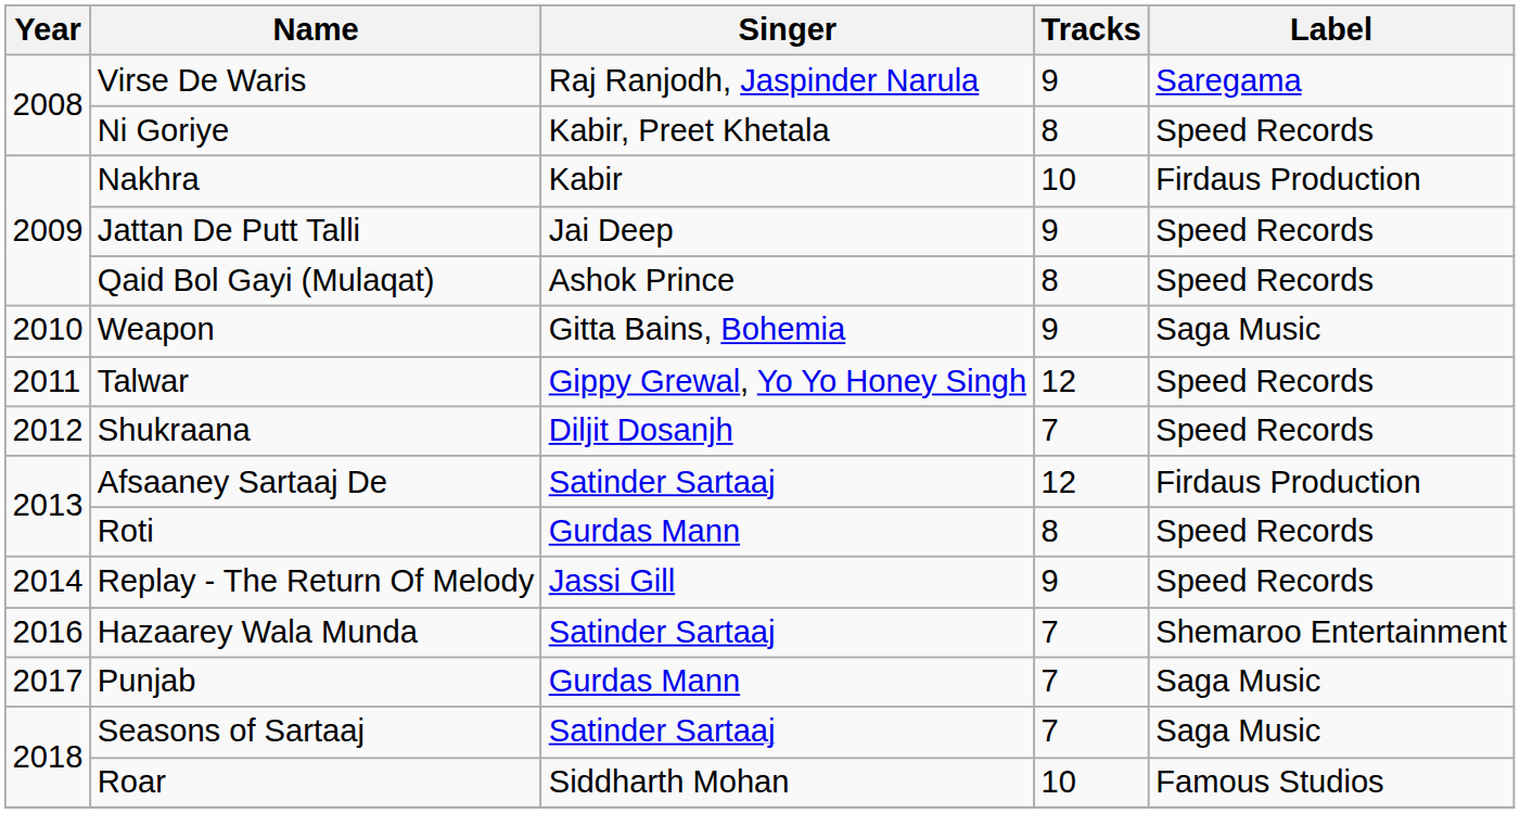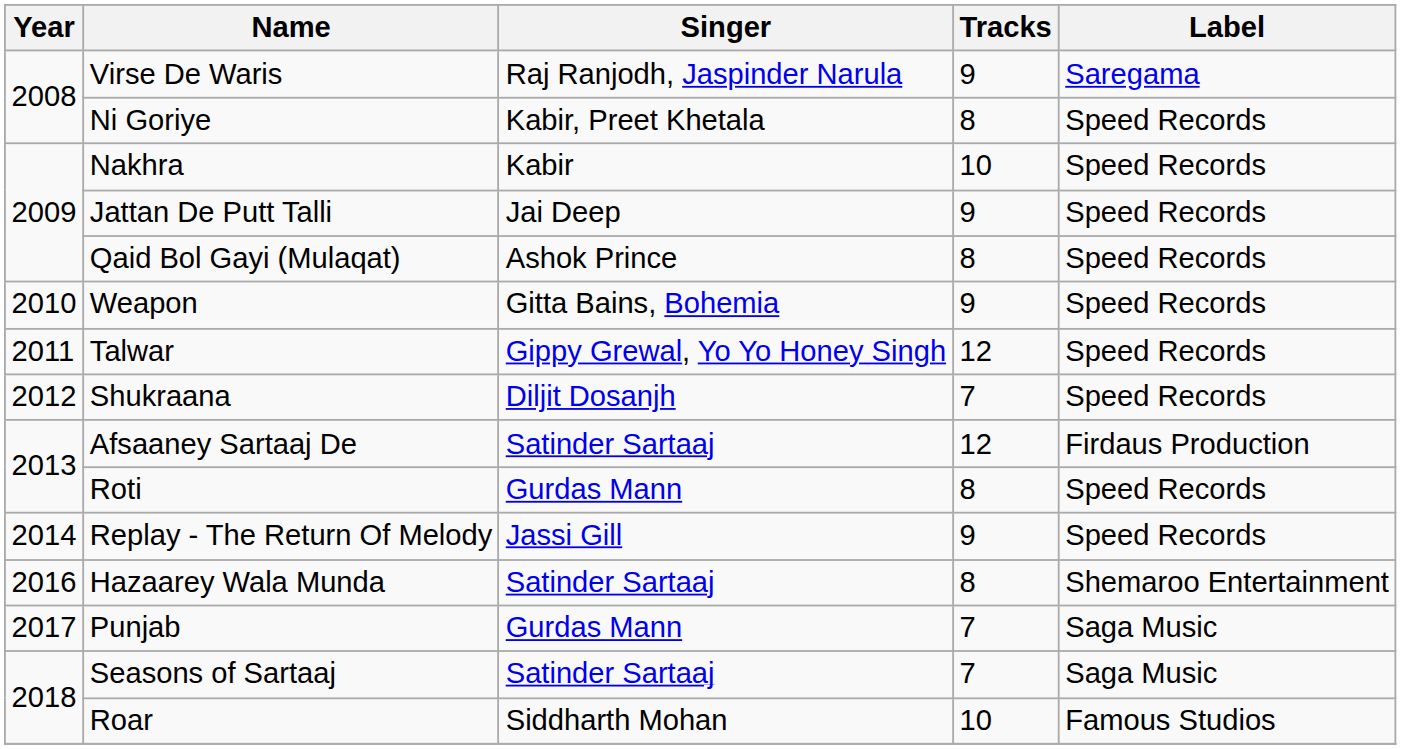Nakhra | Label: Firdaus Production -> Speed Records
Weapon | Label: Saga Music -> Speed Records
Hazaarey Wala Munda | Tracks: 7 -> 8
